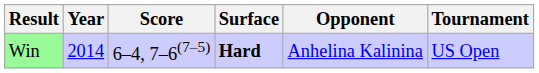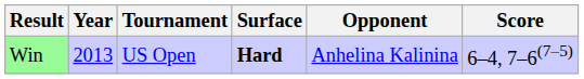columns swapped: Tournament <-> Score
Win | Year: 2014 -> 2013
